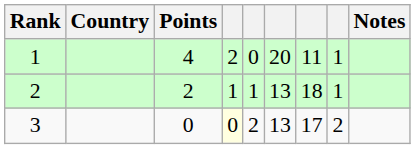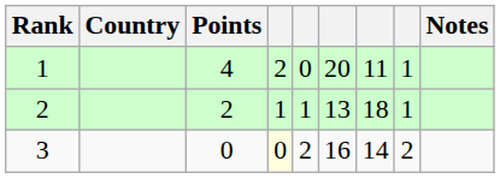3 | column 6: 13 -> 16
3 | column 7: 17 -> 14
